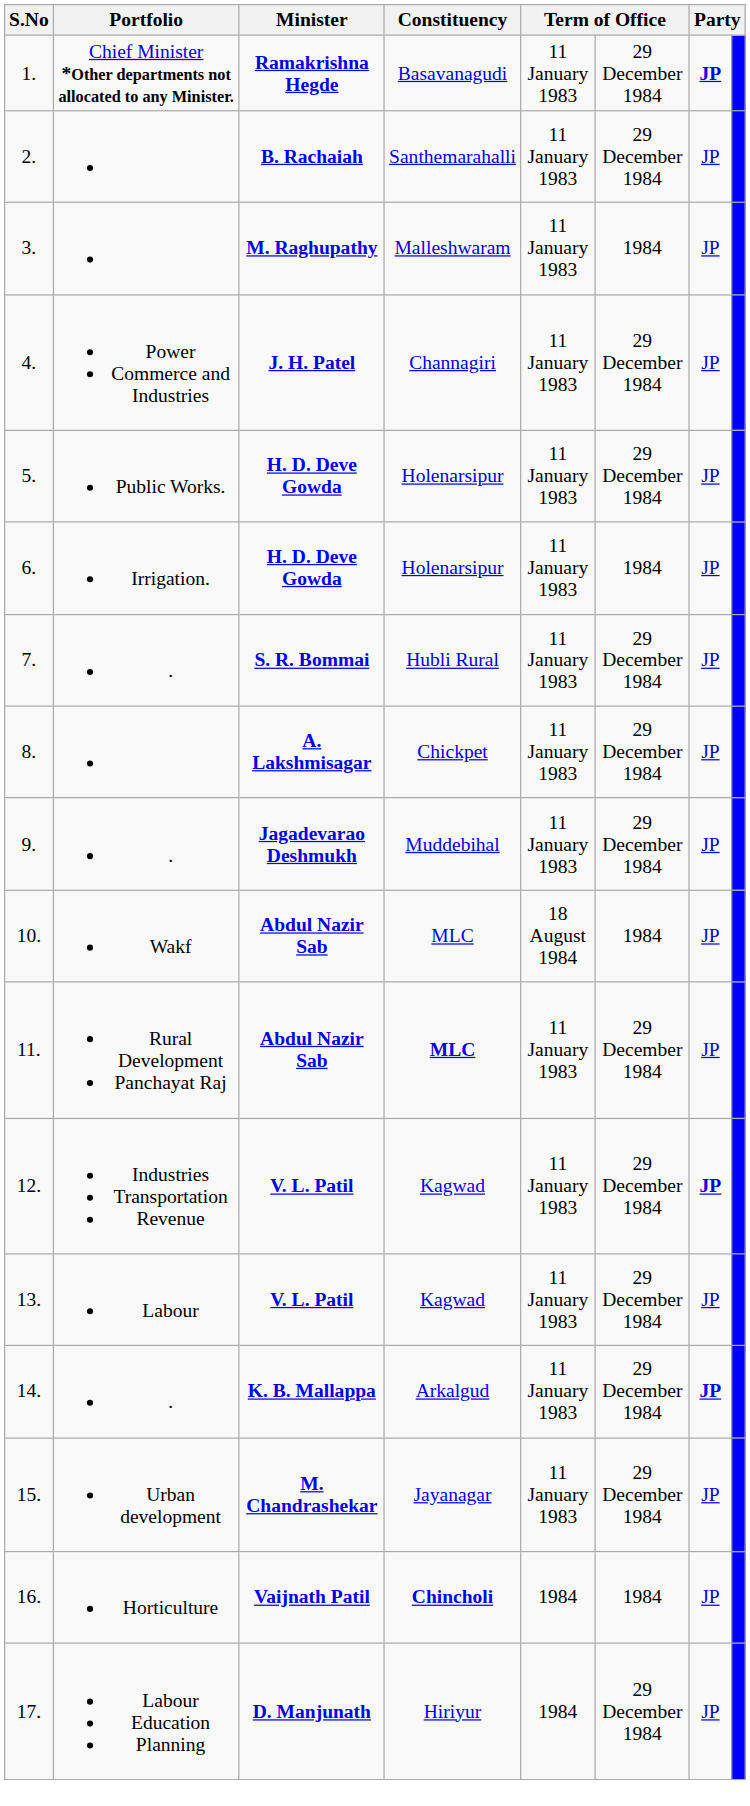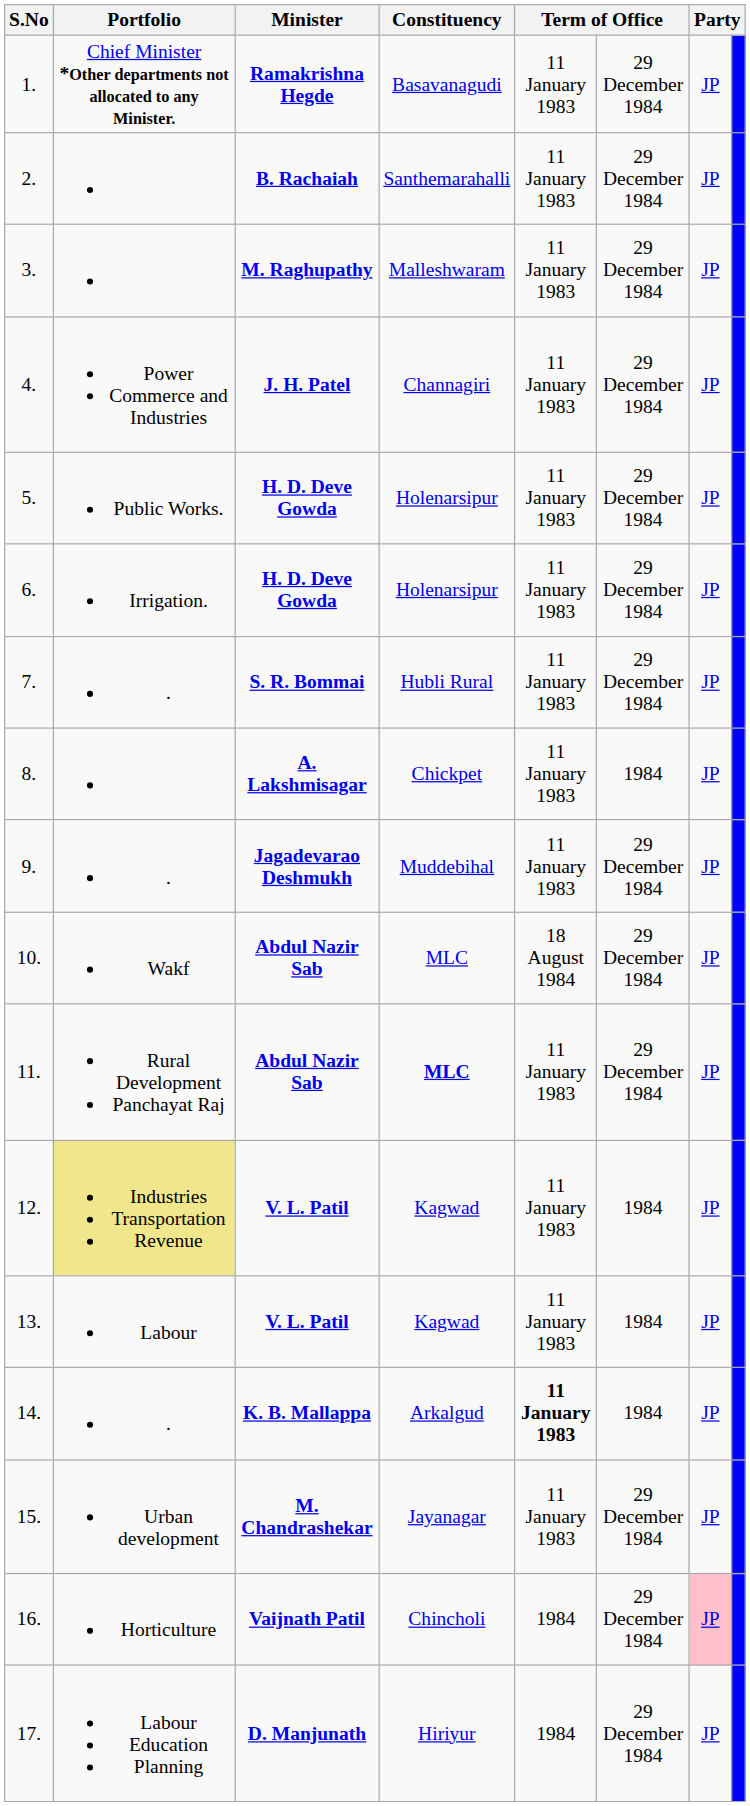1. | column 7: bold -> normal
3. | column 6: 1984 -> 29 December 1984
6. | column 6: 1984 -> 29 December 1984
8. | column 6: 29 December 1984 -> 1984
10. | column 6: 1984 -> 29 December 1984
12. | Portfolio: no background -> khaki background
12. | column 6: 29 December 1984 -> 1984
12. | column 7: bold -> normal
13. | column 6: 29 December 1984 -> 1984
14. | column 5: normal -> bold
14. | column 6: 29 December 1984 -> 1984
14. | column 7: bold -> normal
16. | Constituency: bold -> normal
16. | column 6: 1984 -> 29 December 1984
16. | column 7: no background -> pink background
